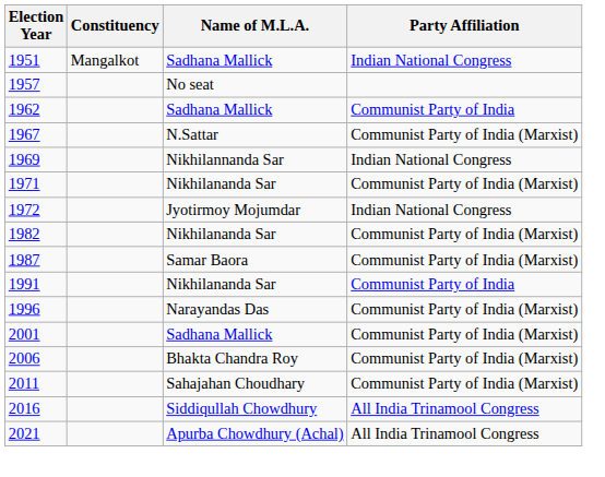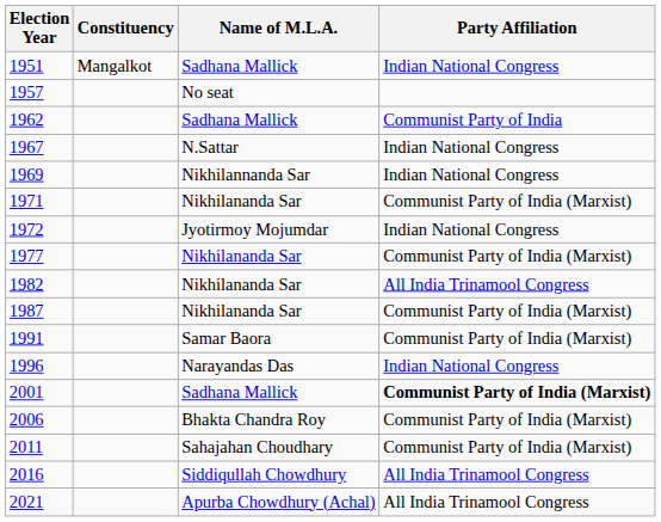1967 | Party Affiliation: Communist Party of India (Marxist) -> Indian National Congress
+ row: 1977 | Nikhilananda Sar | Communist Party of India (Marxist)
1982 | Party Affiliation: Communist Party of India (Marxist) -> All India Trinamool Congress
1987 | Name of M.L.A.: Samar Baora -> Nikhilananda Sar
1991 | Name of M.L.A.: Nikhilananda Sar -> Samar Baora
1991 | Party Affiliation: Communist Party of India -> Communist Party of India (Marxist)
1996 | Party Affiliation: Communist Party of India (Marxist) -> Indian National Congress
2001 | Party Affiliation: normal -> bold
